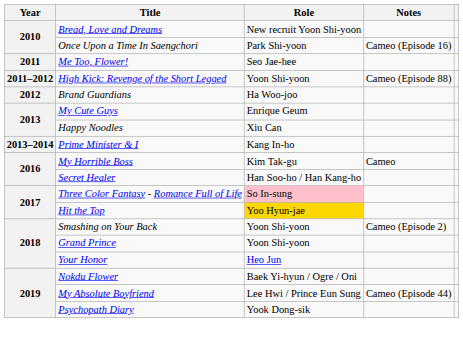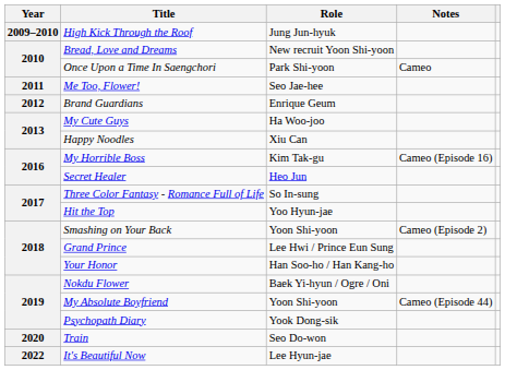+ row: 2009–2010 | High Kick Through the Roof | Jung Jun-hyuk
Once Upon a Time In Saengchori | Notes: Cameo (Episode 16) -> Cameo
- row: 2011–2012 | High Kick: Revenge of the Short Legged | Yoon Shi-yoon | Cameo (Episode 88)
Brand Guardians | Role: Ha Woo-joo -> Enrique Geum
My Cute Guys | Role: Enrique Geum -> Ha Woo-joo
- row: 2013–2014 | Prime Minister & I | Kang In-ho
My Horrible Boss | Notes: Cameo -> Cameo (Episode 16)
Secret Healer | Role: Han Soo-ho / Han Kang-ho -> Heo Jun
Three Color Fantasy - Romance Full of Life | Role: pink background -> no background
Hit the Top | Role: gold background -> no background
Grand Prince | Role: Yoon Shi-yoon -> Lee Hwi / Prince Eun Sung
Your Honor | Role: Heo Jun -> Han Soo-ho / Han Kang-ho
My Absolute Boyfriend | Role: Lee Hwi / Prince Eun Sung -> Yoon Shi-yoon
+ row: 2020 | Train | Seo Do-won
+ row: 2022 | It's Beautiful Now | Lee Hyun-jae
